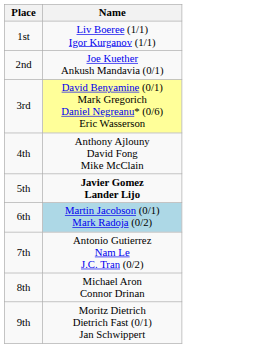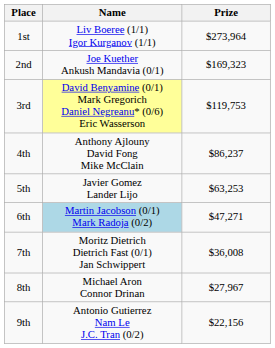+ column: Prize | $273,964 | $169,323 | $119,753 | $86,237 | $63,253 | $47,271 | $36,008 | $27,967 | $22,156
5th | Name: bold -> normal
7th | Name: Antonio Gutierrez Nam Le J.C. Tran (0/2) -> Moritz Dietrich Dietrich Fast (0/1) Jan Schwippert
9th | Name: Moritz Dietrich Dietrich Fast (0/1) Jan Schwippert -> Antonio Gutierrez Nam Le J.C. Tran (0/2)
